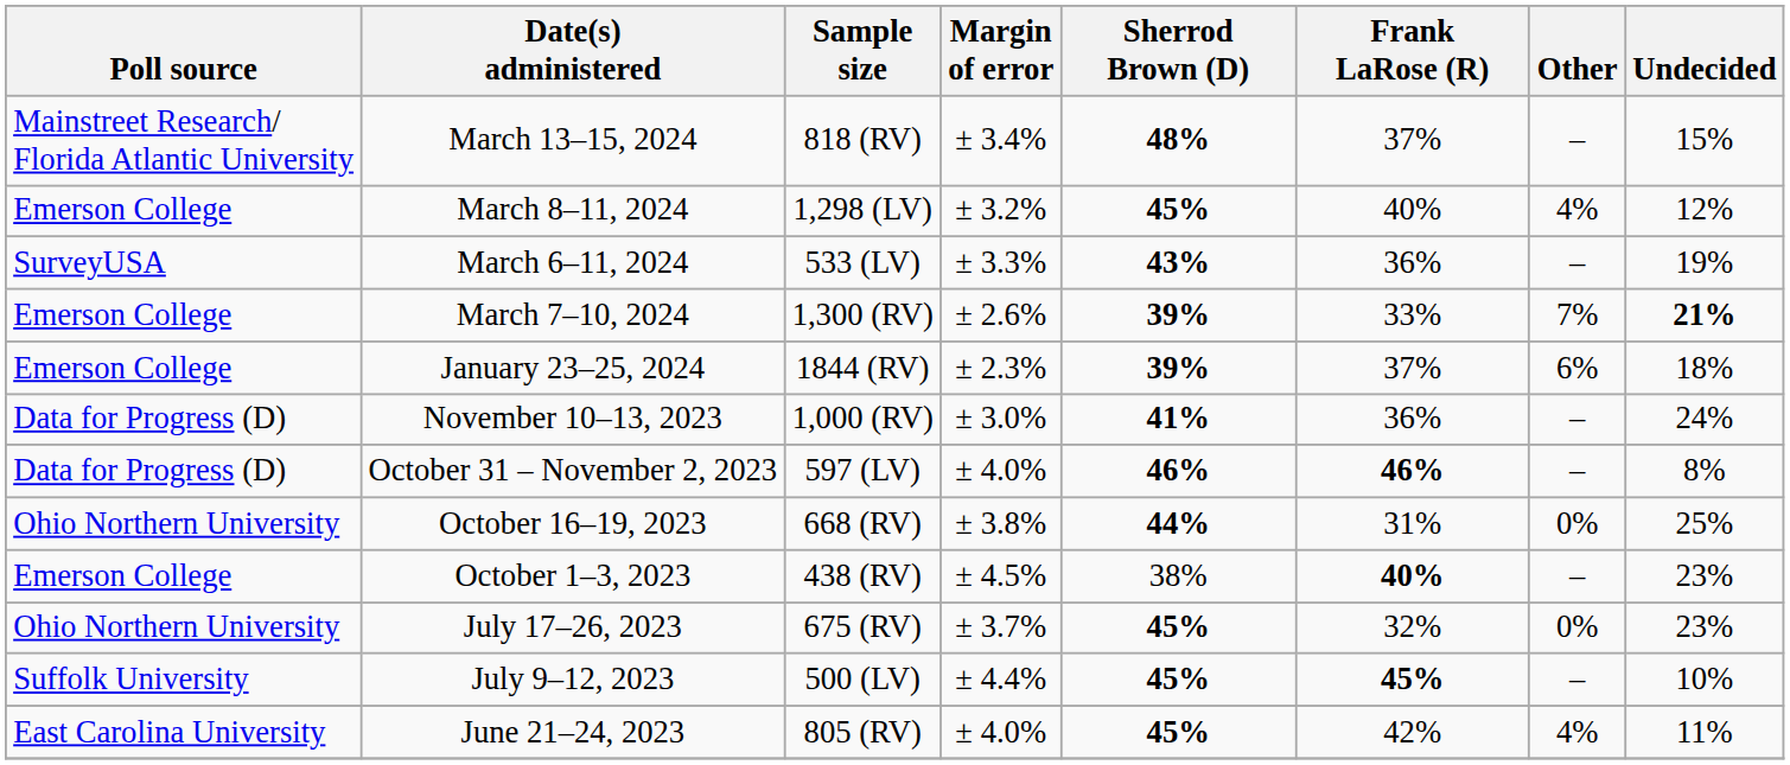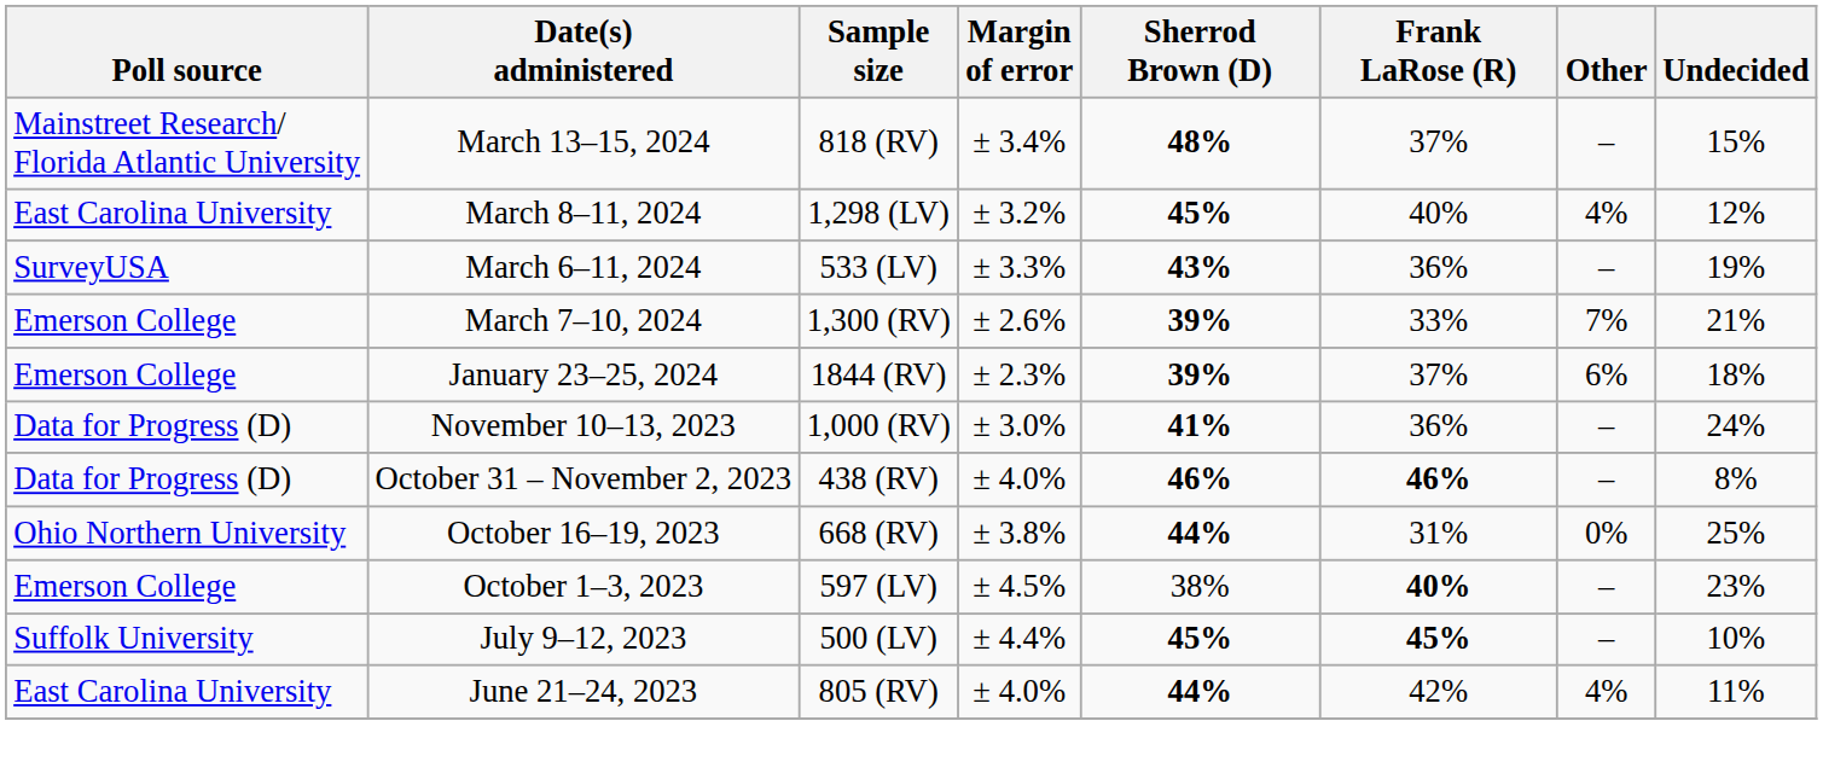March 8–11, 2024 | Poll source: Emerson College -> East Carolina University
March 7–10, 2024 | Undecided: bold -> normal
October 31 – November 2, 2023 | Sample size: 597 (LV) -> 438 (RV)
October 1–3, 2023 | Sample size: 438 (RV) -> 597 (LV)
- row: Ohio Northern University | July 17–26, 2023 | 675 (RV) | ± 3.7% | 45% | 32% | 0% | 23%
June 21–24, 2023 | Sherrod Brown (D): 45% -> 44%
